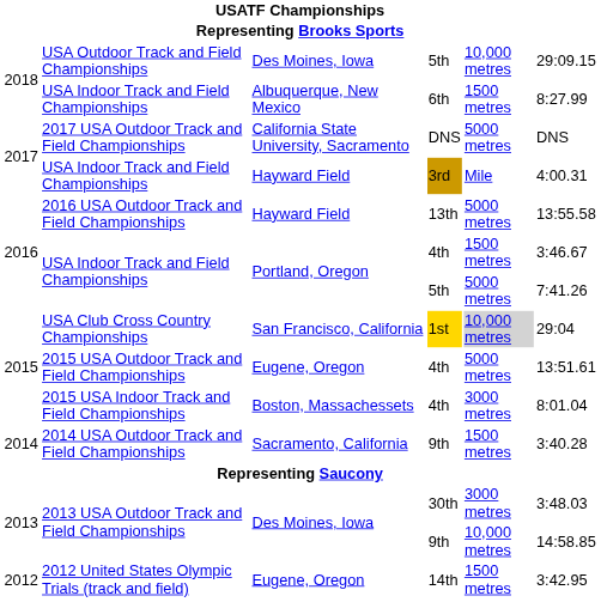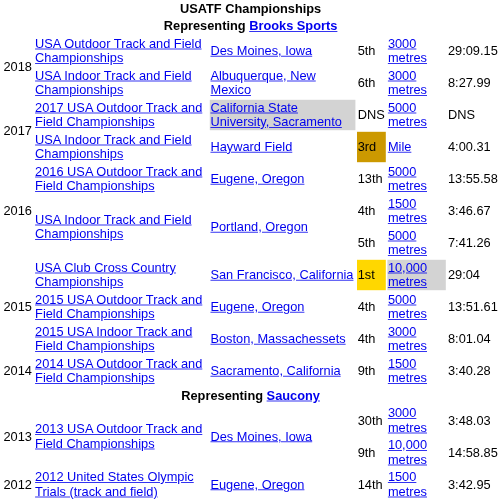USA Outdoor Track and Field Championships | column 5: 10,000 metres -> 3000 metres
USA Indoor Track and Field Championships / 6th | column 5: 1500 metres -> 3000 metres
2017 USA Outdoor Track and Field Championships | column 3: no background -> lightgrey background
2016 USA Outdoor Track and Field Championships | column 3: Hayward Field -> Eugene, Oregon
